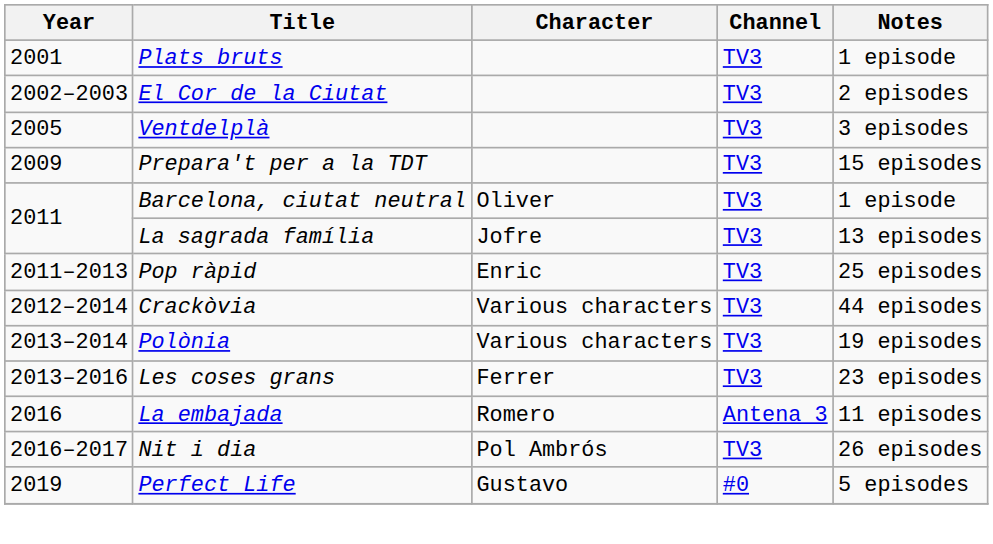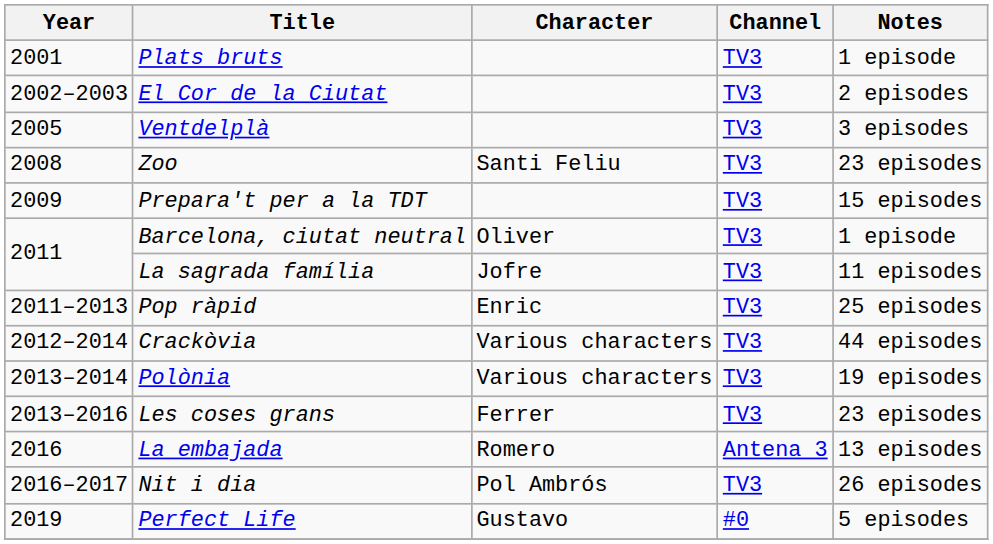+ row: 2008 | Zoo | Santi Feliu | TV3 | 23 episodes
La sagrada família | Notes: 13 episodes -> 11 episodes
La embajada | Notes: 11 episodes -> 13 episodes
